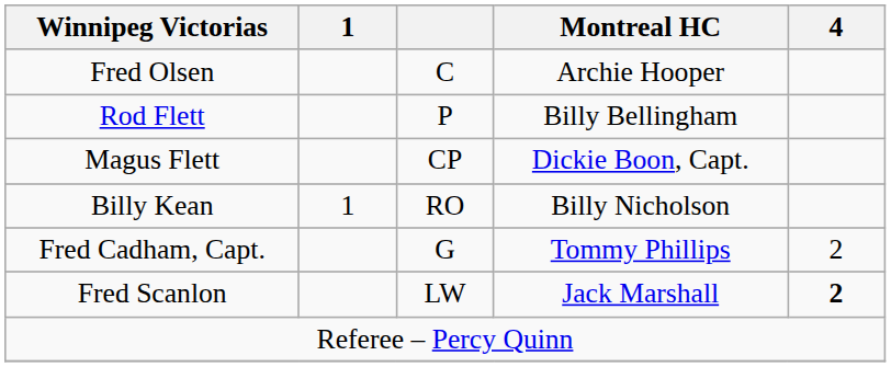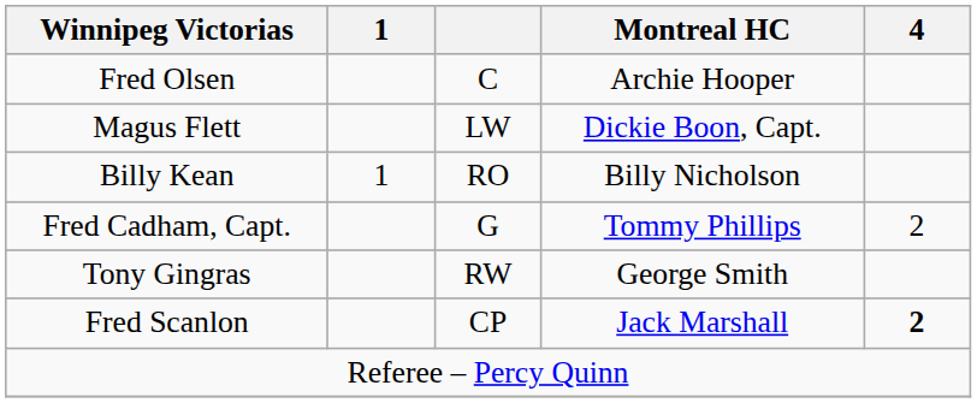- row: Rod Flett | P | Billy Bellingham
Magus Flett | column 3: CP -> LW
+ row: Tony Gingras | RW | George Smith
Fred Scanlon | column 3: LW -> CP
